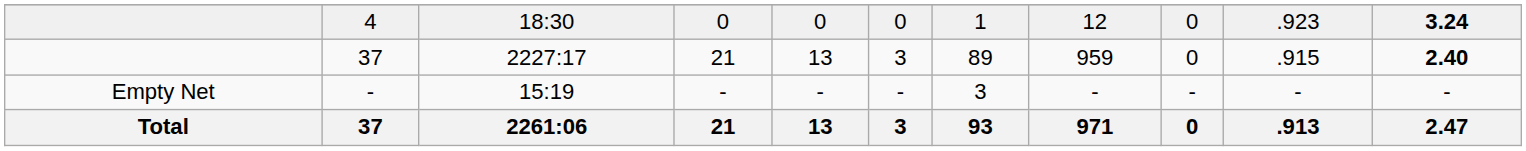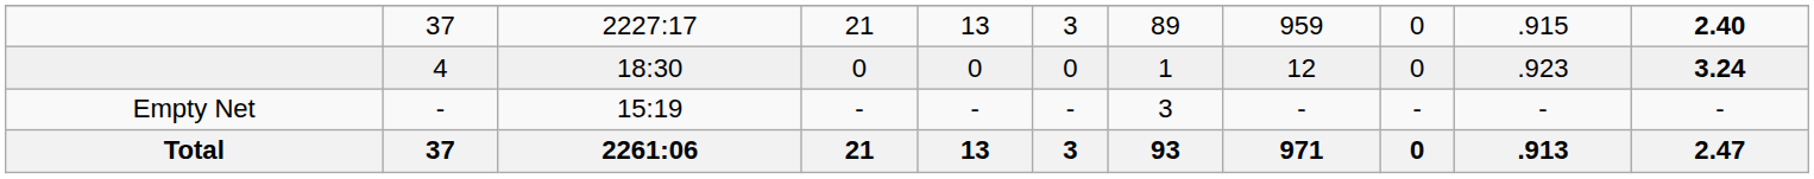rows swapped: 37 / 2227:17 <-> 4
